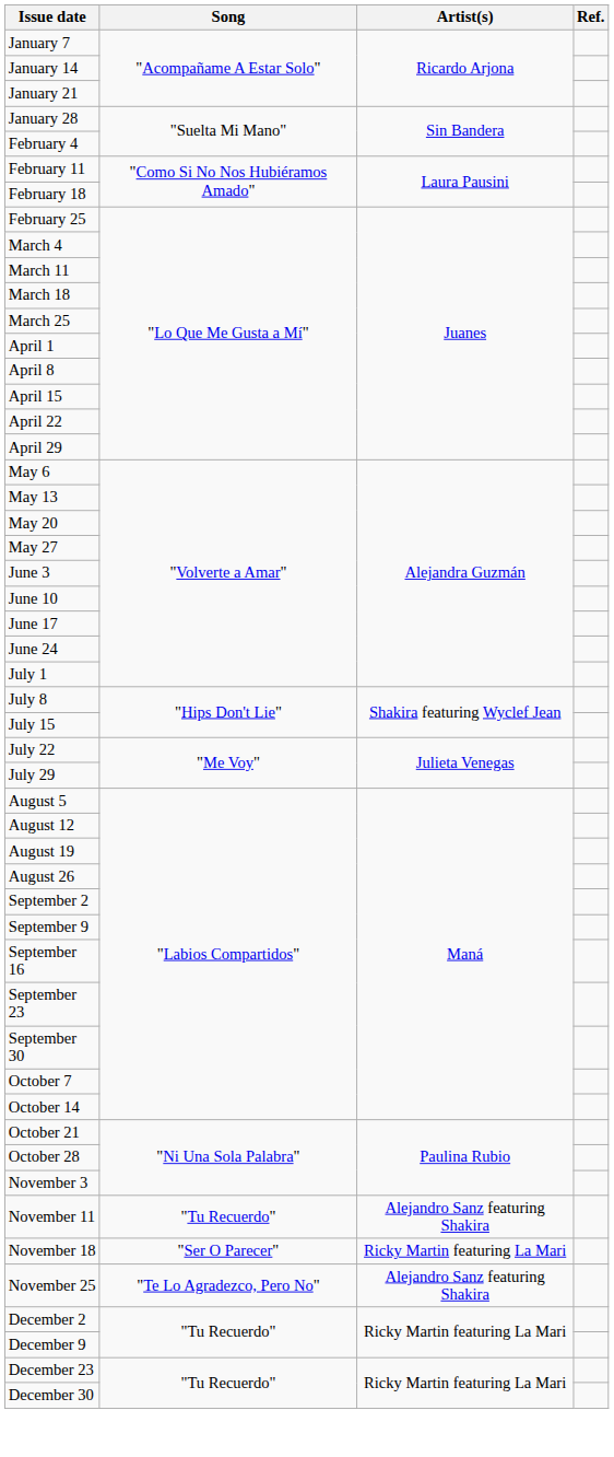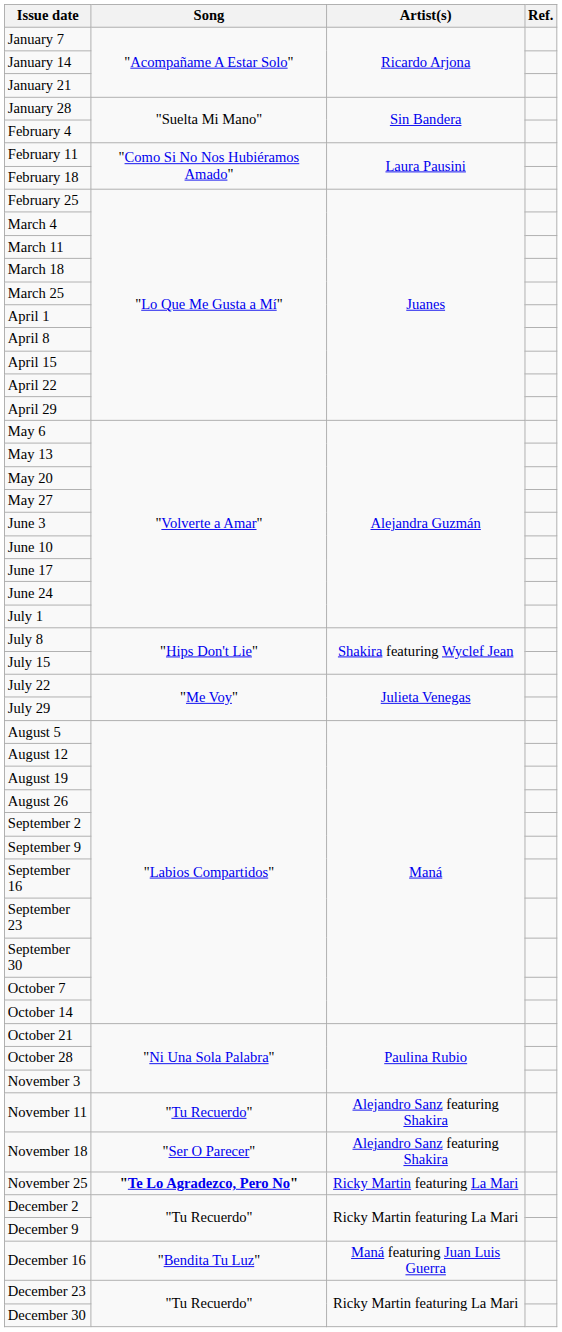November 18 | Artist(s): Ricky Martin featuring La Mari -> Alejandro Sanz featuring Shakira
November 25 | Song: normal -> bold
November 25 | Artist(s): Alejandro Sanz featuring Shakira -> Ricky Martin featuring La Mari
+ row: December 16 | "Bendita Tu Luz" | Maná featuring Juan Luis Guerra
